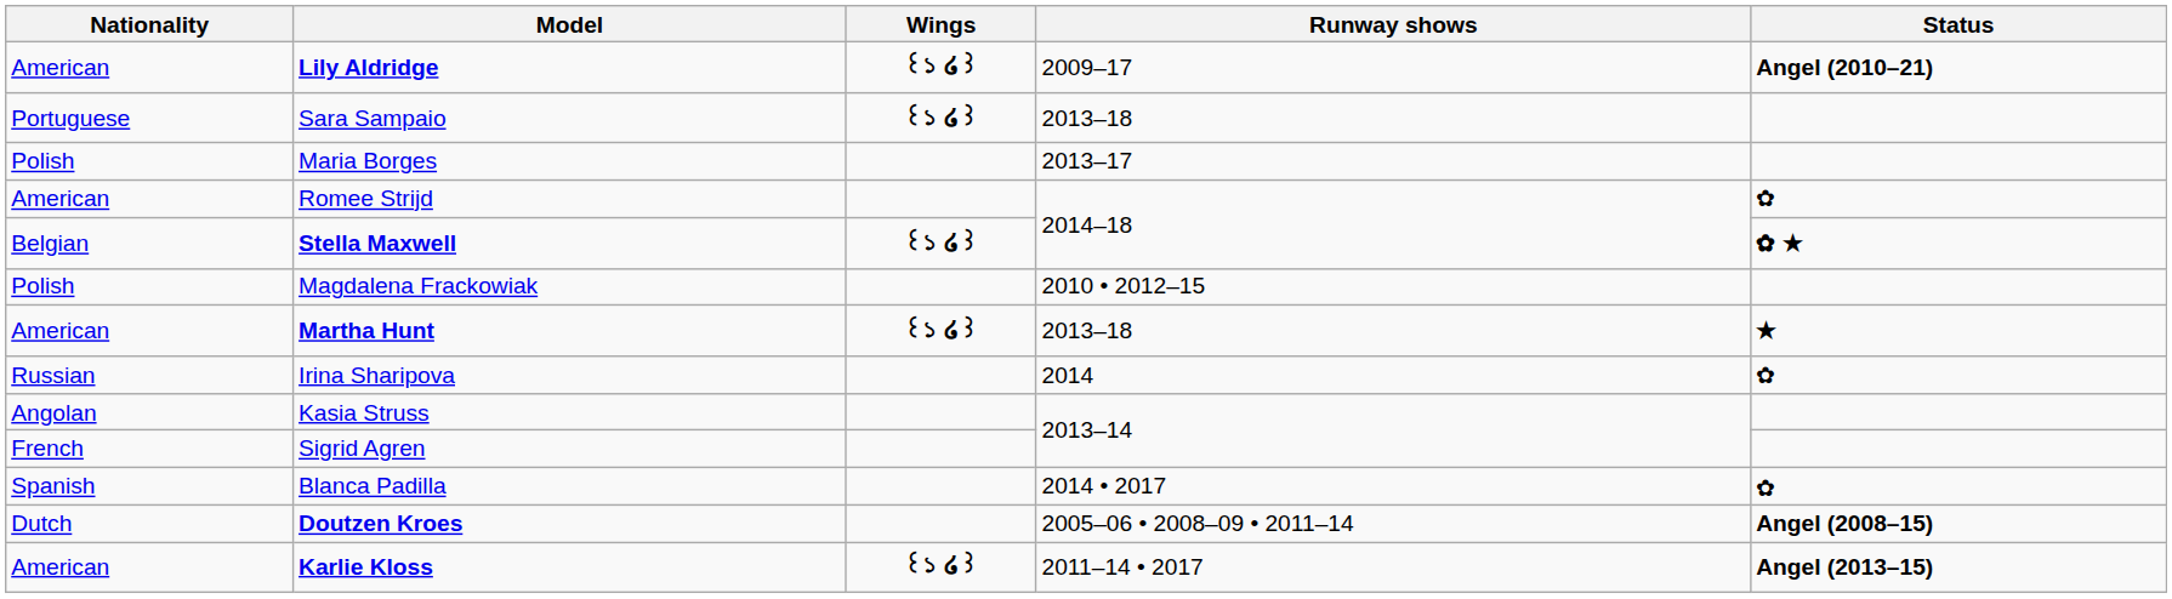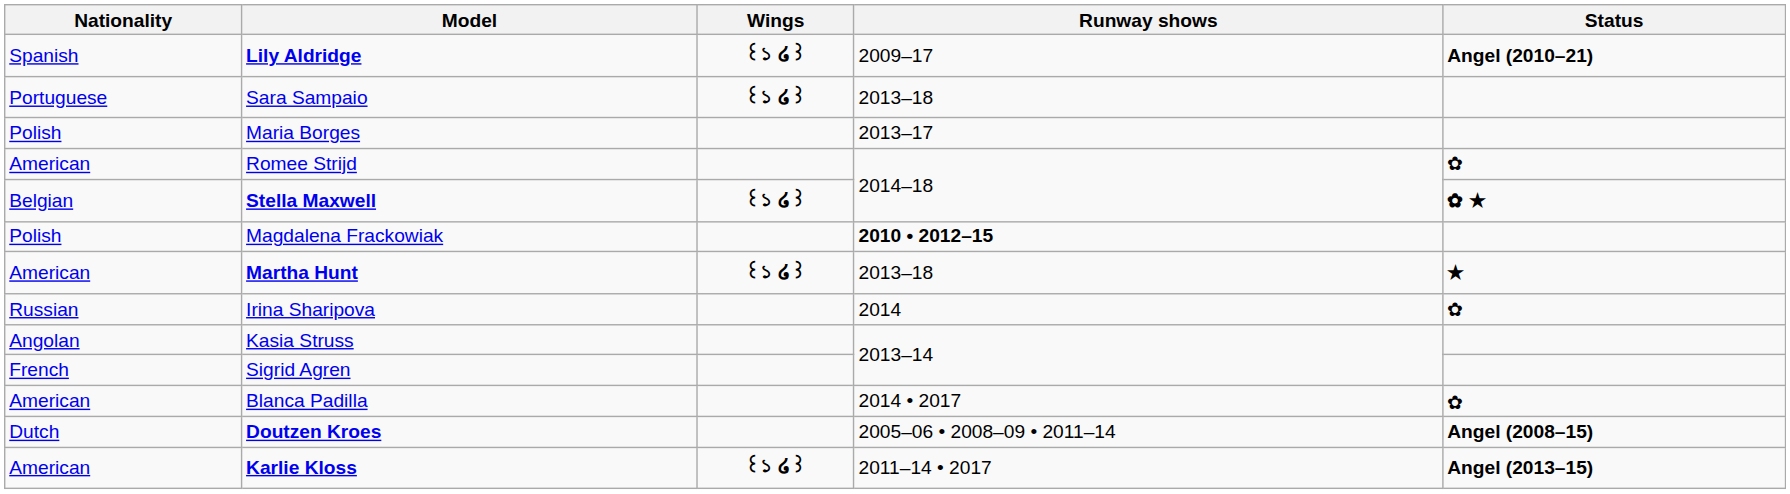Lily Aldridge | Nationality: American -> Spanish
Magdalena Frackowiak | Runway shows: normal -> bold
Blanca Padilla | Nationality: Spanish -> American
